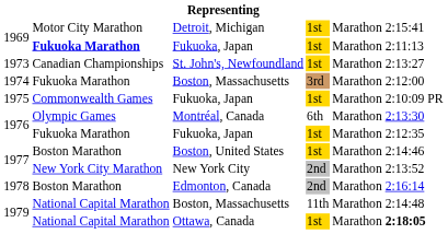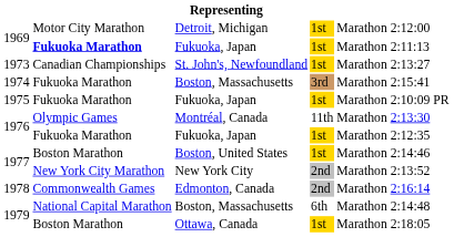Detroit, Michigan | column 6: 2:15:41 -> 2:12:00
1974 / Boston, Massachusetts | column 6: 2:12:00 -> 2:15:41
1975 / Fukuoka, Japan | column 2: Commonwealth Games -> Fukuoka Marathon
Montréal, Canada | column 4: 6th -> 11th
Edmonton, Canada | column 2: Boston Marathon -> Commonwealth Games
1979 / Boston, Massachusetts | column 4: 11th -> 6th
Ottawa, Canada | column 2: National Capital Marathon -> Boston Marathon
Ottawa, Canada | column 6: bold -> normal
